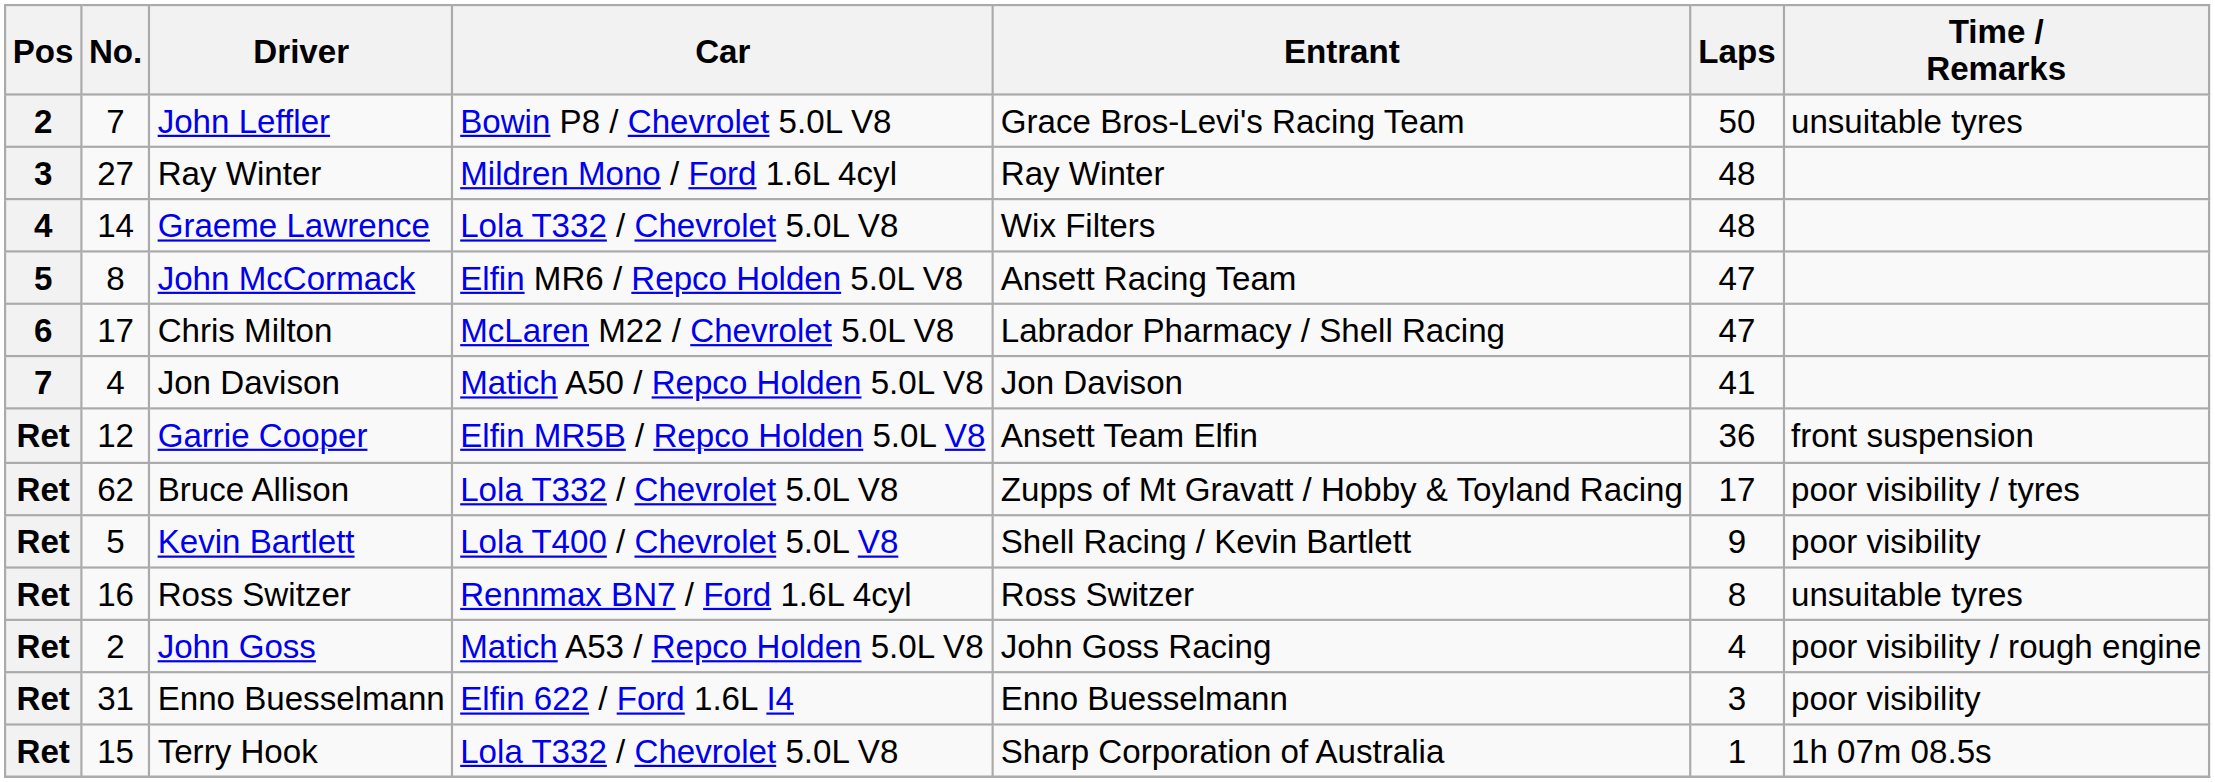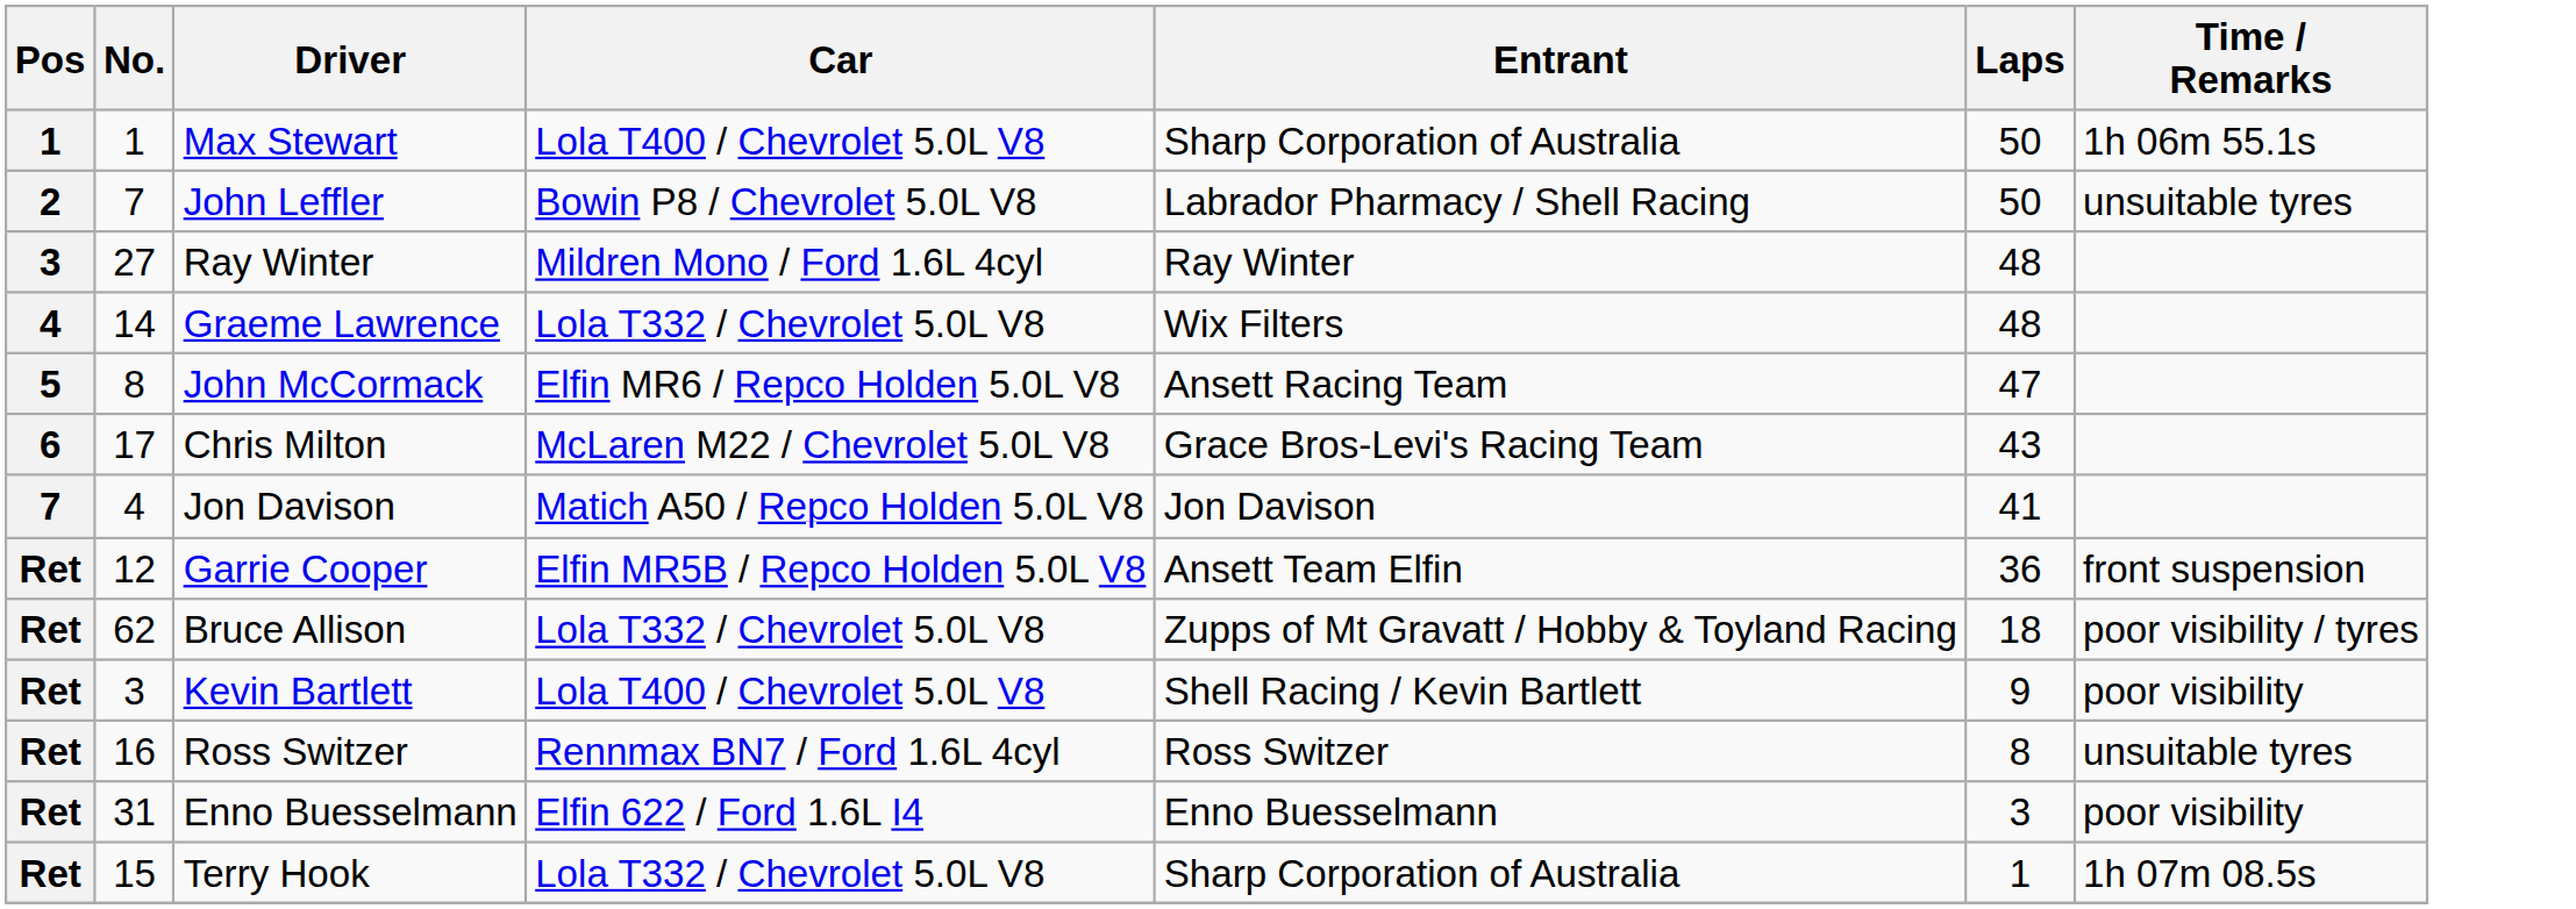+ row: 1 | 1 | Max Stewart | Lola T400 / Chevrolet 5.0L V8 | Sharp Corporation of Australia | 50 | 1h 06m 55.1s
John Leffler | Entrant: Grace Bros-Levi's Racing Team -> Labrador Pharmacy / Shell Racing
Chris Milton | Entrant: Labrador Pharmacy / Shell Racing -> Grace Bros-Levi's Racing Team
Chris Milton | Laps: 47 -> 43
Bruce Allison | Laps: 17 -> 18
Kevin Bartlett | No.: 5 -> 3
- row: Ret | 2 | John Goss | Matich A53 / Repco Holden 5.0L V8 | John Goss Racing | 4 | poor visibility / rough engine
